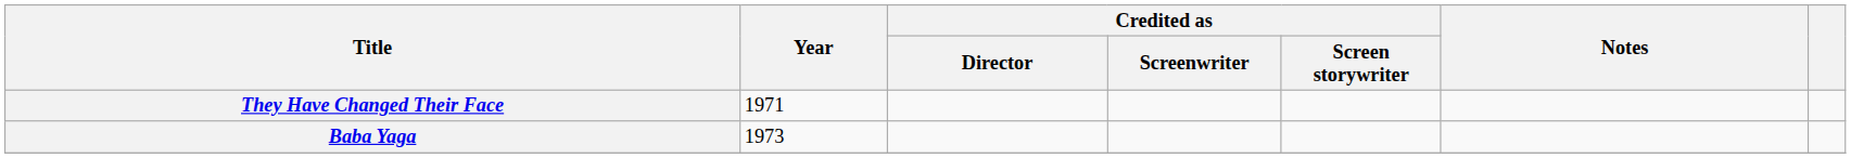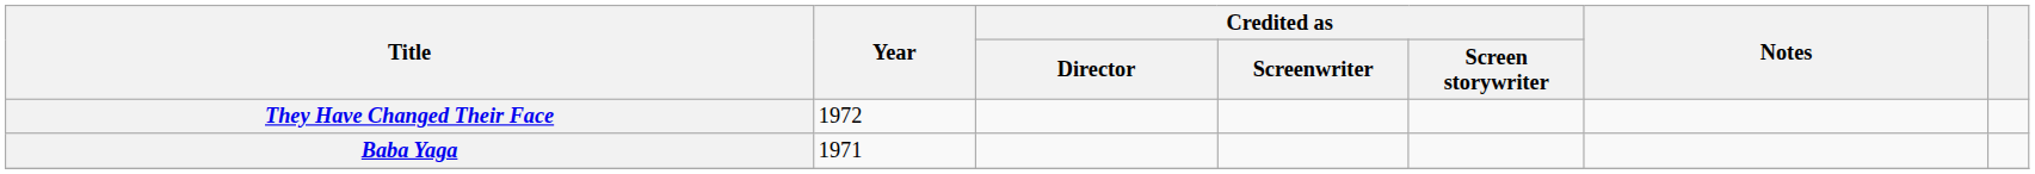They Have Changed Their Face | Year: 1971 -> 1972
Baba Yaga | Year: 1973 -> 1971
